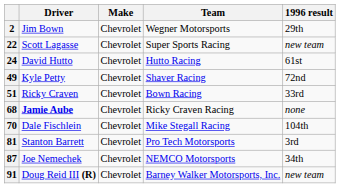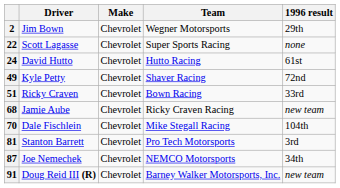22 | 1996 result: new team -> none
68 | Driver: bold -> normal
68 | 1996 result: none -> new team
